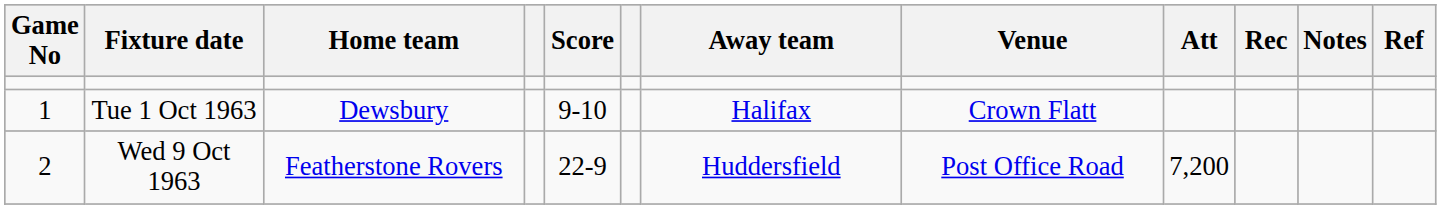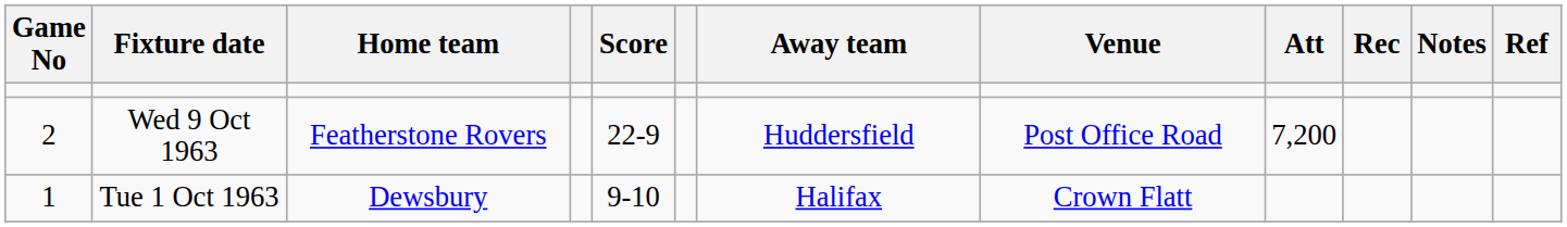rows swapped: Tue 1 Oct 1963 <-> Wed 9 Oct 1963
